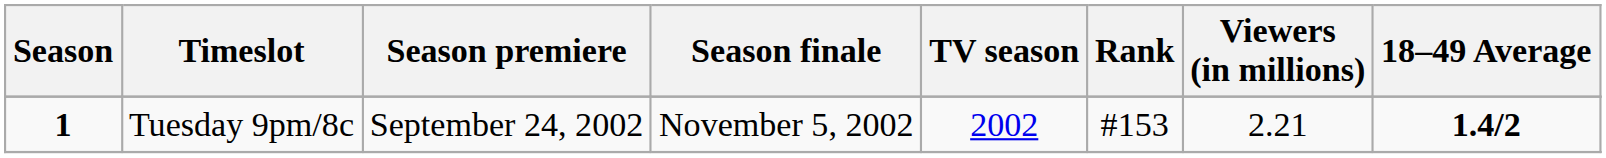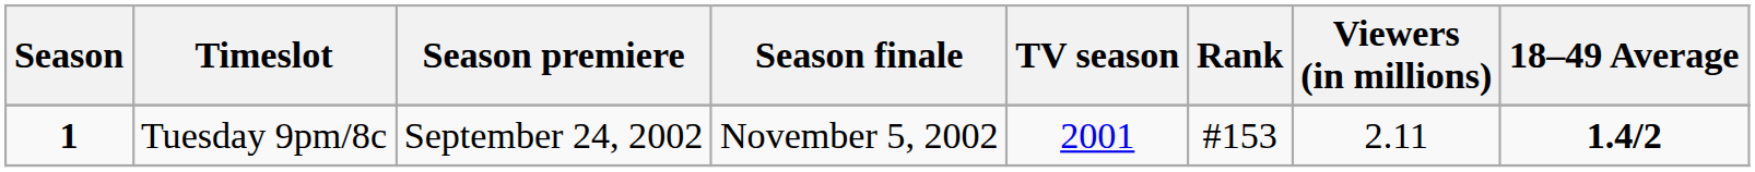Tuesday 9pm/8c | TV season: 2002 -> 2001
Tuesday 9pm/8c | Viewers (in millions): 2.21 -> 2.11
